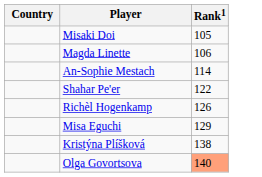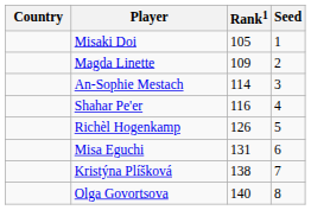+ column: Seed | 1 | 2 | 3 | 4 | 5 | 6 | 7 | 8
Magda Linette | Rank1: 106 -> 109
Shahar Pe'er | Rank1: 122 -> 116
Misa Eguchi | Rank1: 129 -> 131
Olga Govortsova | Rank1: lightsalmon background -> no background
